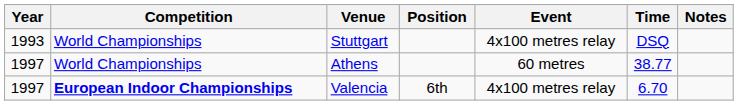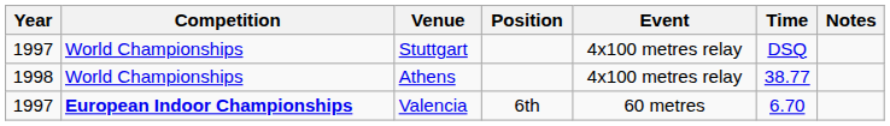Stuttgart | Year: 1993 -> 1997
Athens | Year: 1997 -> 1998
Athens | Event: 60 metres -> 4x100 metres relay
Valencia | Event: 4x100 metres relay -> 60 metres
